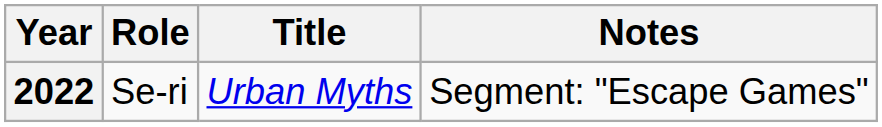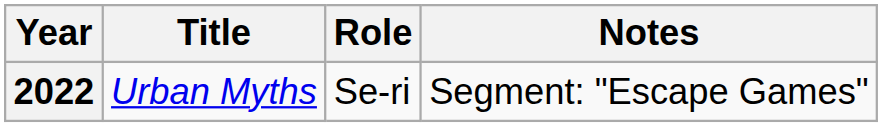columns swapped: Title <-> Role
